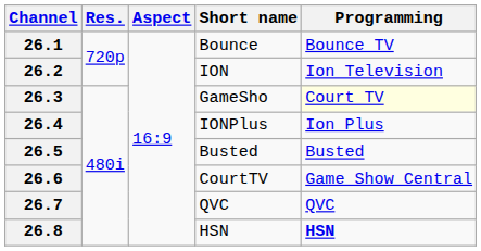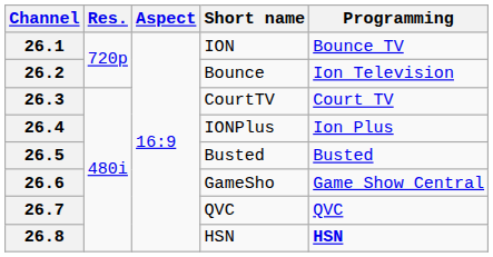26.1 | Short name: Bounce -> ION
26.2 | Short name: ION -> Bounce
26.3 | Short name: GameSho -> CourtTV
26.3 | Programming: lightyellow background -> no background
26.6 | Short name: CourtTV -> GameSho
